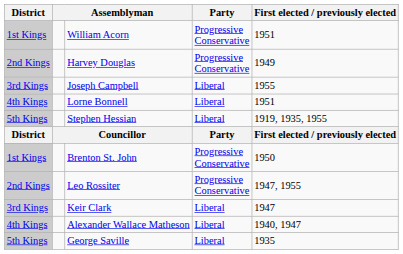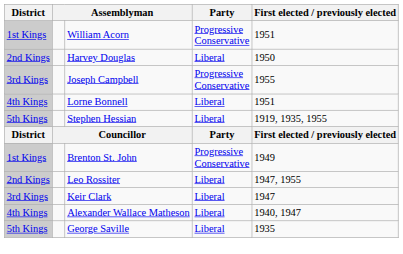Harvey Douglas | Party: Progressive Conservative -> Liberal
Harvey Douglas | First elected / previously elected: 1949 -> 1950
Joseph Campbell | Party: Liberal -> Progressive Conservative
Brenton St. John | First elected / previously elected: 1950 -> 1949
Leo Rossiter | Party: Progressive Conservative -> Liberal
